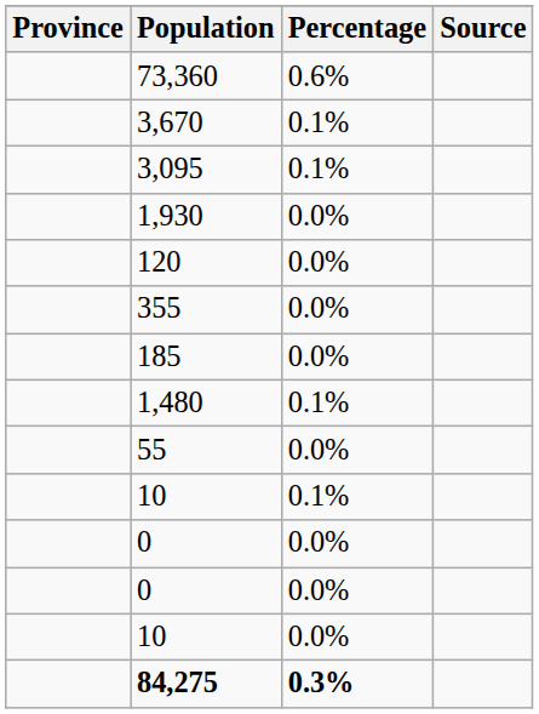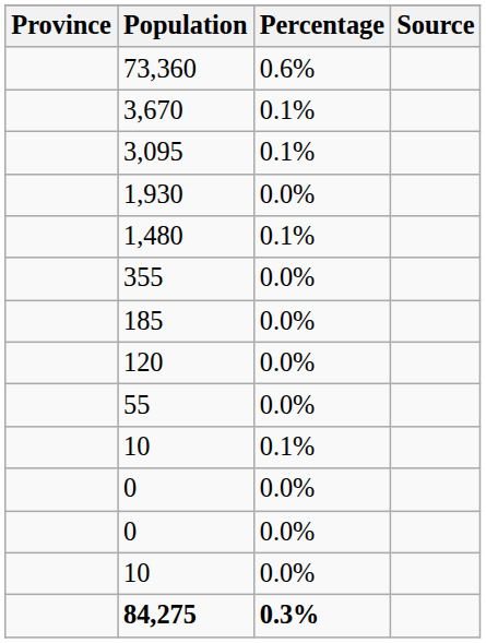rows swapped: 1,480 <-> 120
